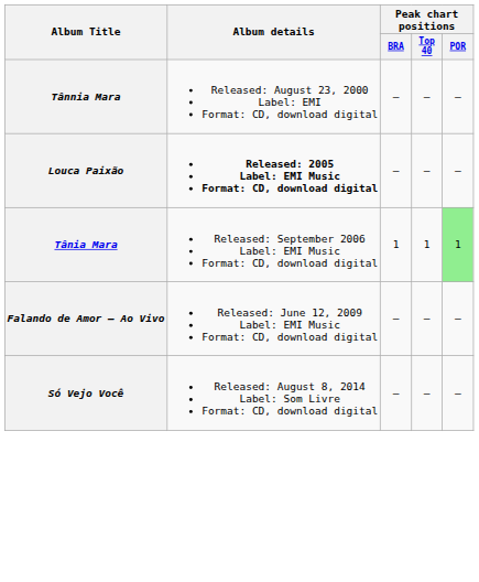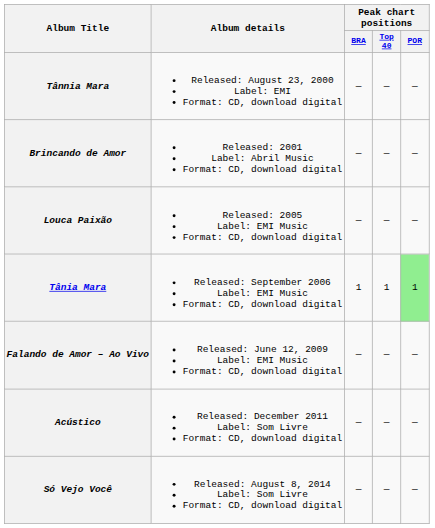+ row: Brincando de Amor | Released: 2001 Label: Abril Music Format: CD, download digital | — | — | —
Louca Paixão | Album details: bold -> normal
+ row: Acústico | Released: December 2011 Label: Som Livre Format: CD, download digital | — | — | —
